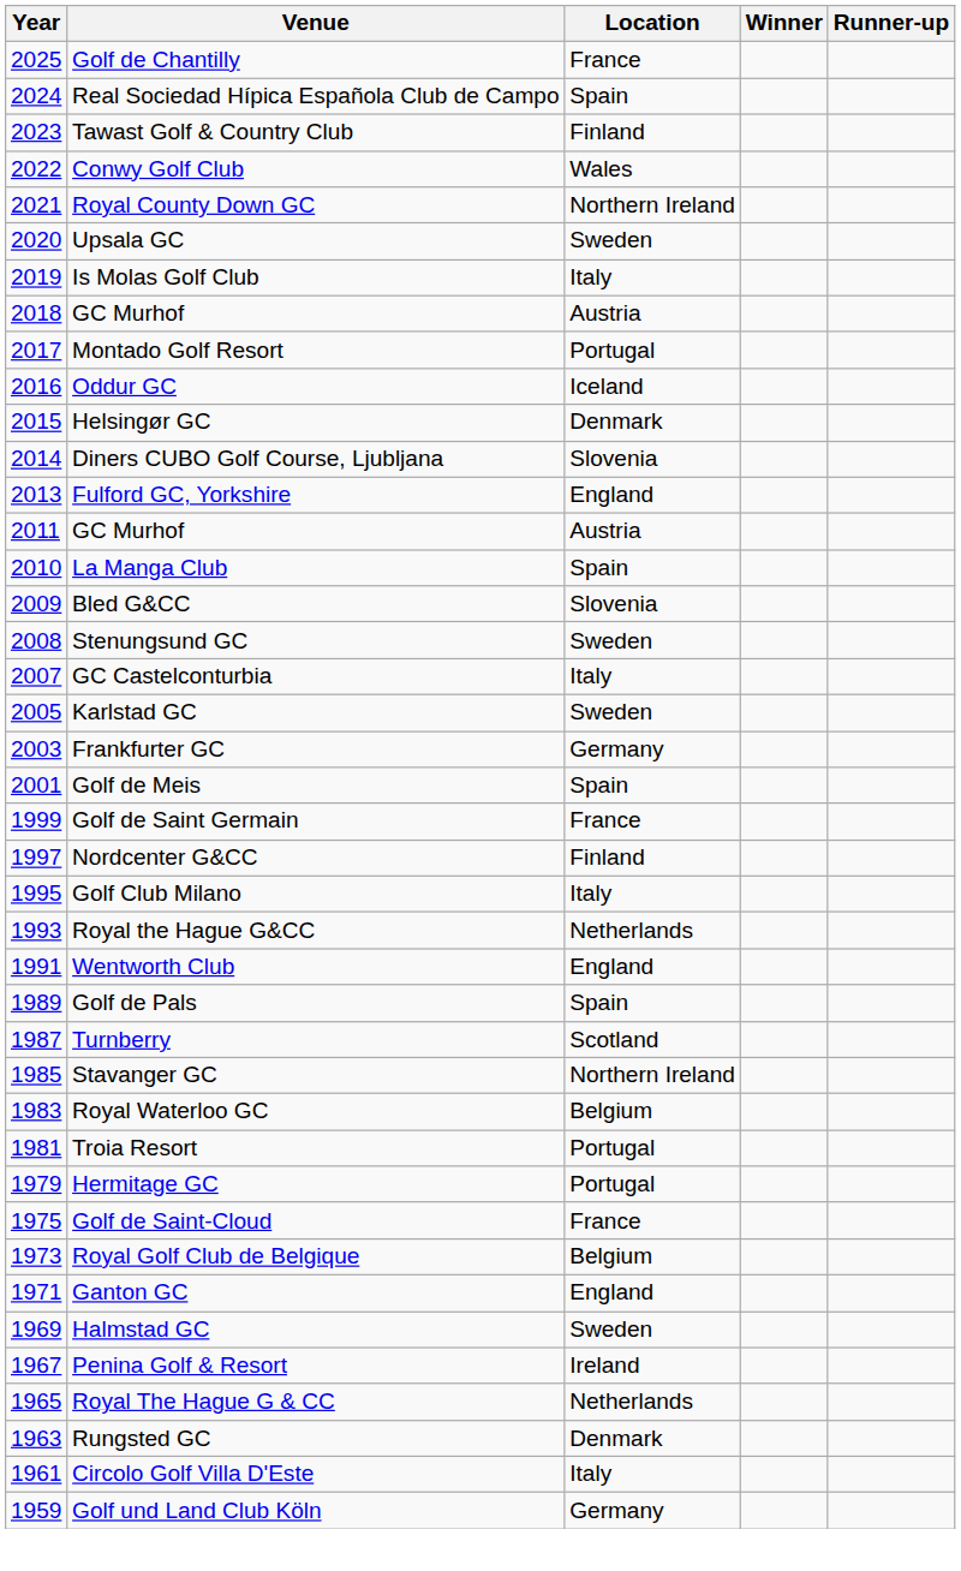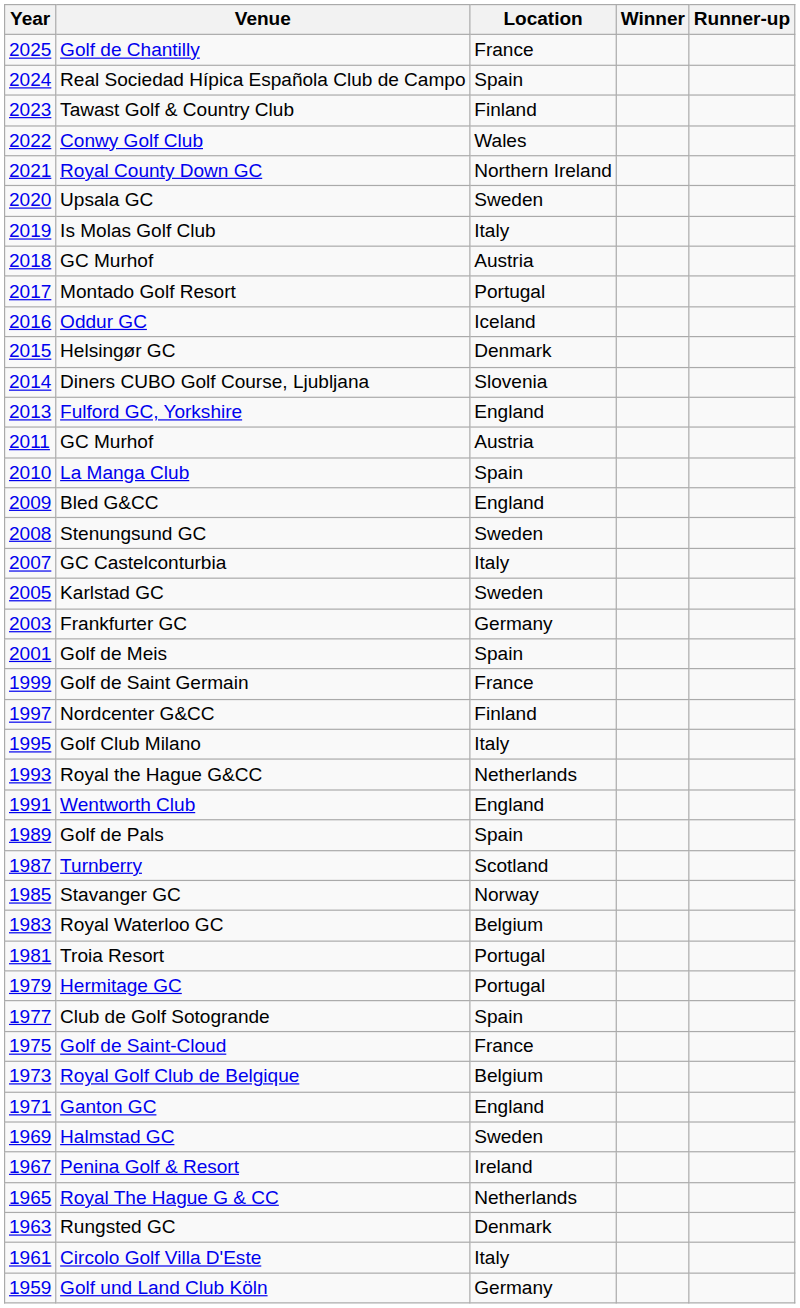Bled G&CC | Location: Slovenia -> England
Stavanger GC | Location: Northern Ireland -> Norway
+ row: 1977 | Club de Golf Sotogrande | Spain
